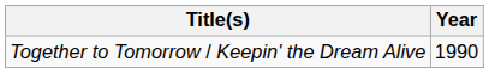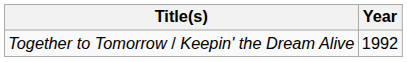Together to Tomorrow / Keepin' the Dream Alive | Year: 1990 -> 1992
